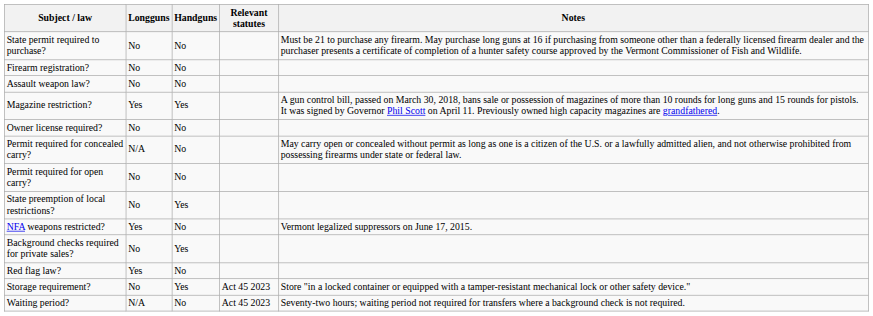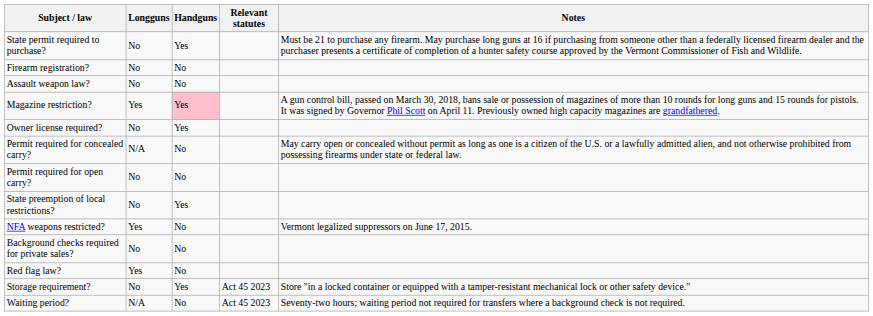State permit required to purchase? | Handguns: No -> Yes
Magazine restriction? | Handguns: no background -> pink background
Owner license required? | Handguns: No -> Yes
Background checks required for private sales? | Handguns: Yes -> No
